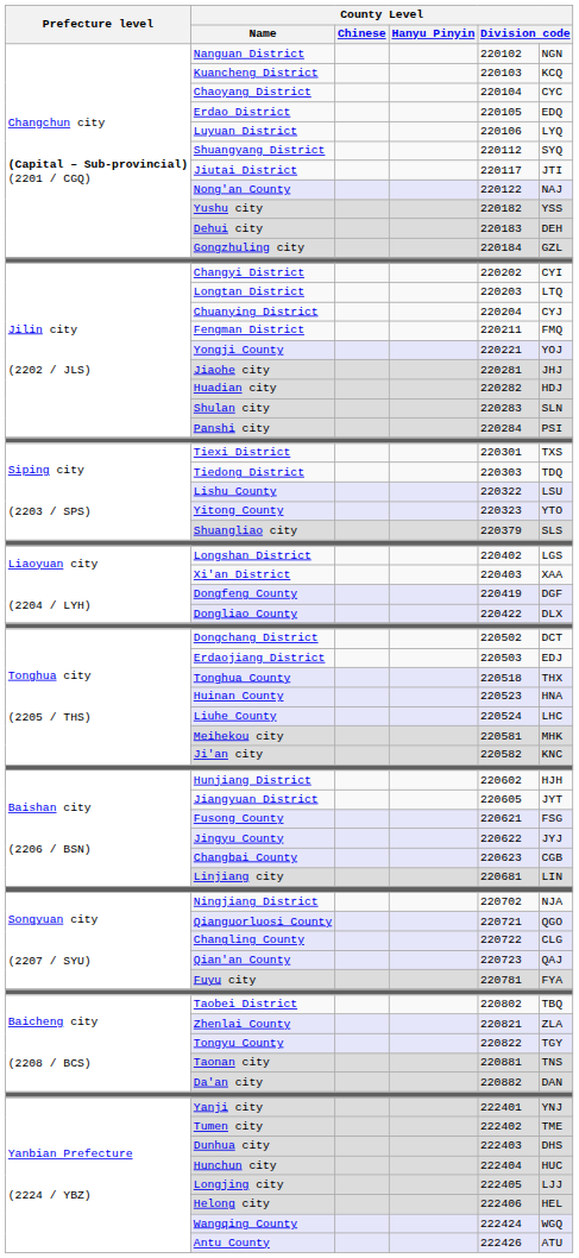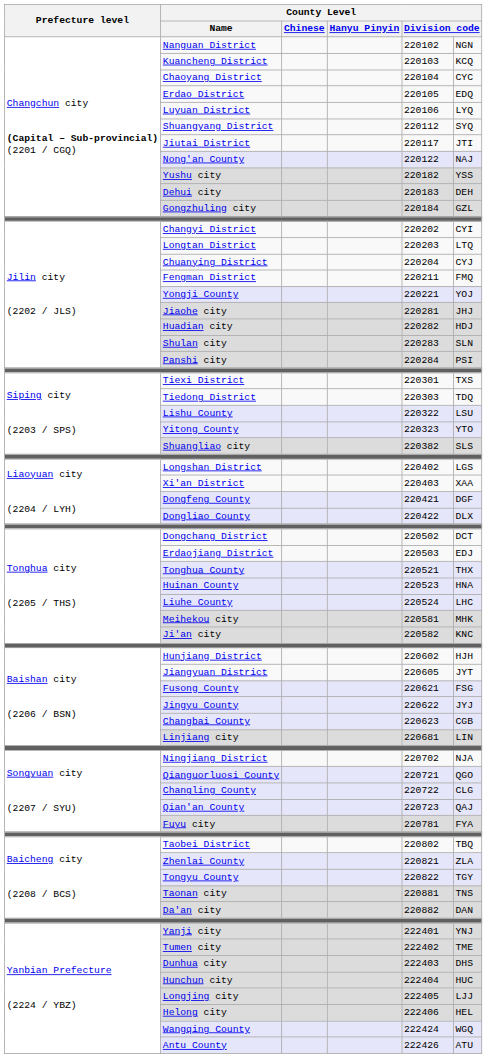Shuangliao city | column 5: 220379 -> 220382
Dongfeng County | column 5: 220419 -> 220421
Tonghua County | column 5: 220518 -> 220521
